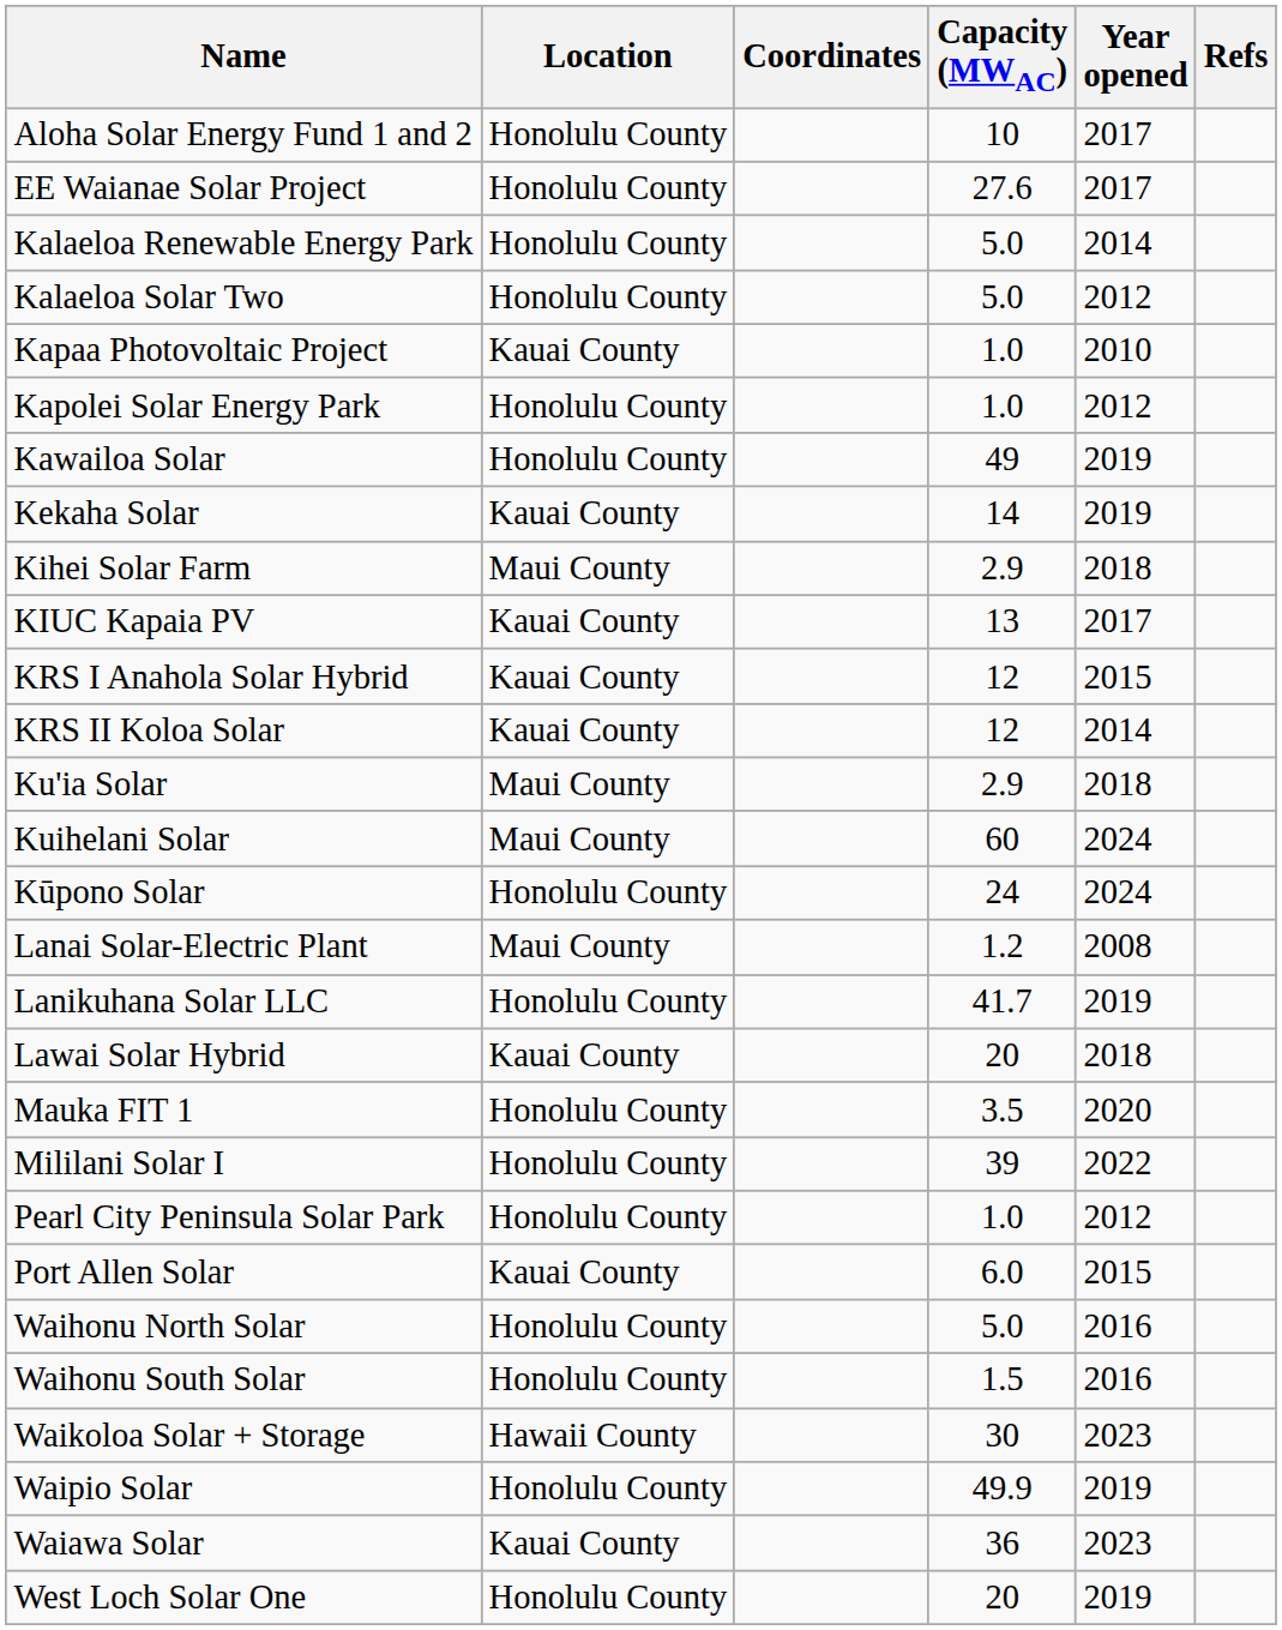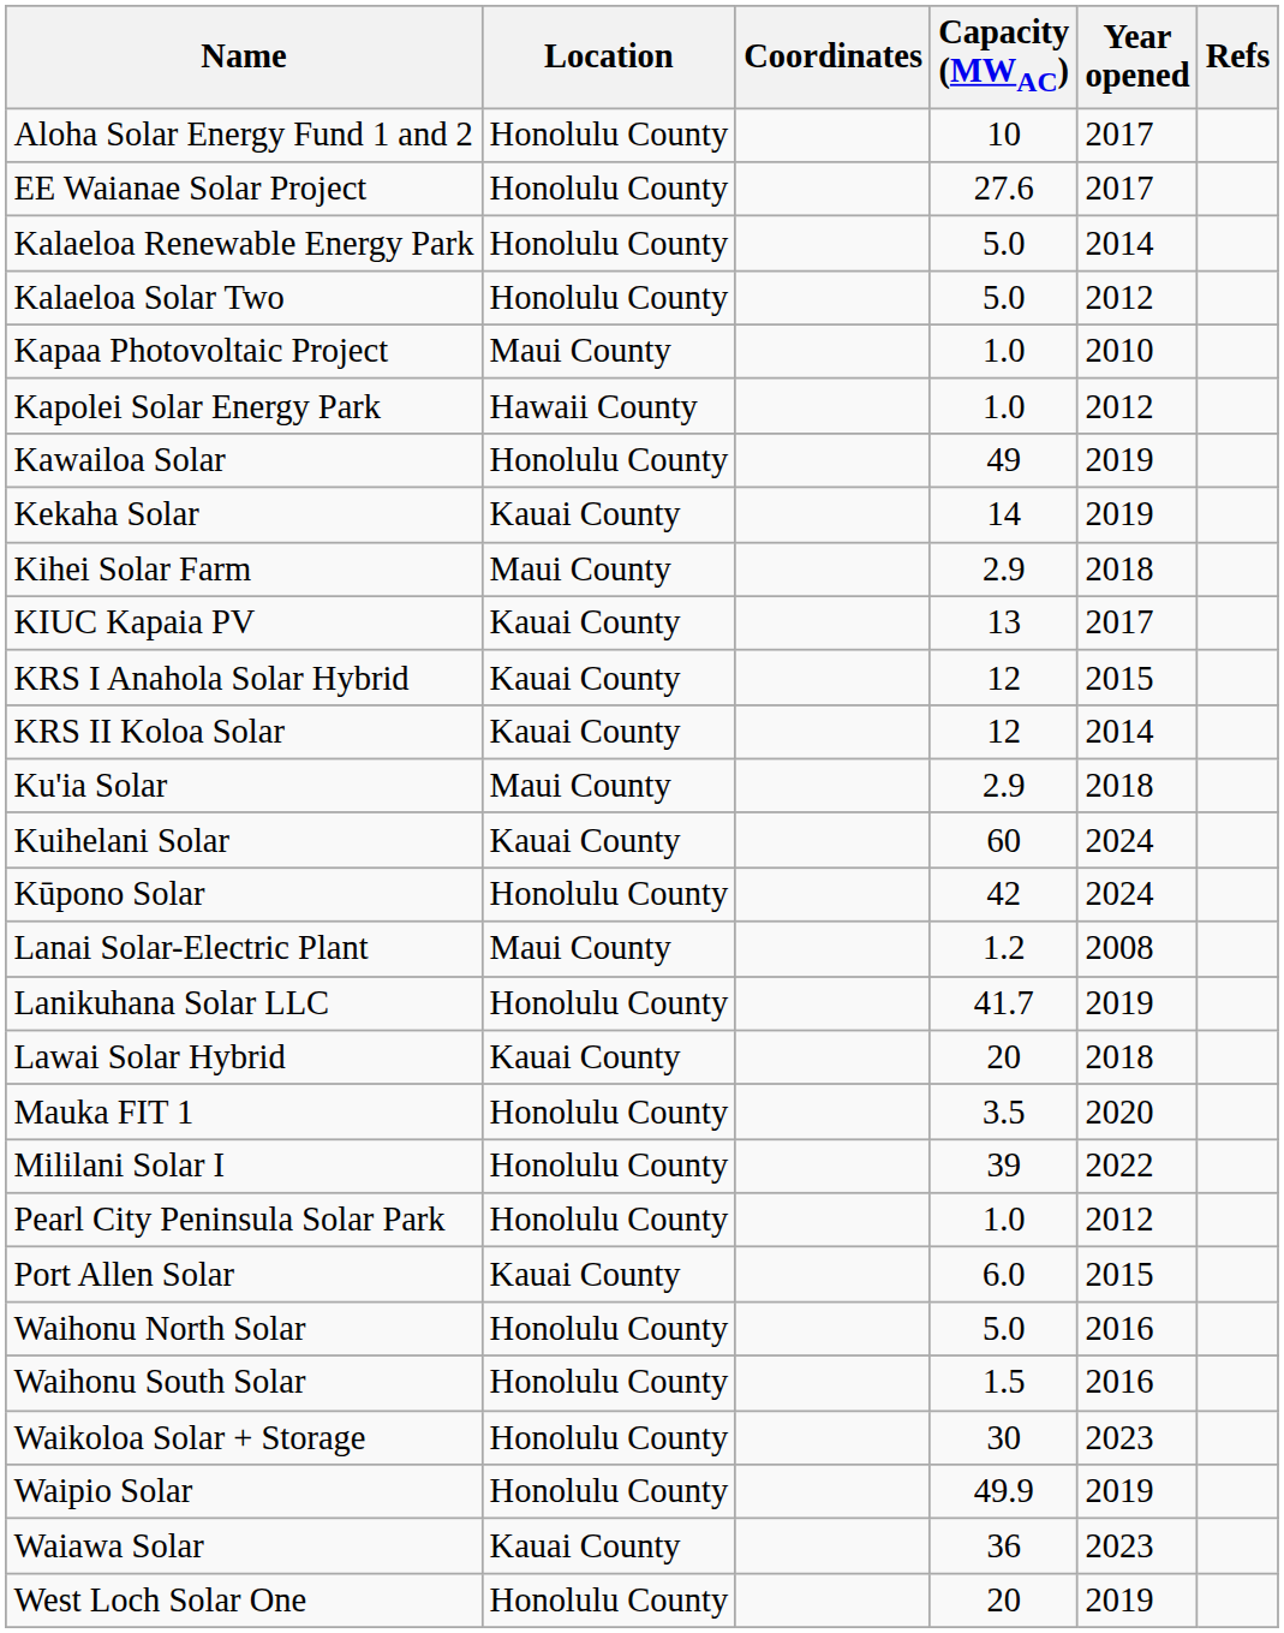Kapaa Photovoltaic Project | Location: Kauai County -> Maui County
Kapolei Solar Energy Park | Location: Honolulu County -> Hawaii County
Kuihelani Solar | Location: Maui County -> Kauai County
Kūpono Solar | Capacity (MWAC): 24 -> 42
Waikoloa Solar + Storage | Location: Hawaii County -> Honolulu County
